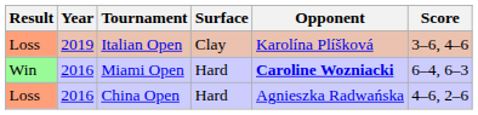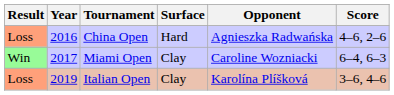rows swapped: China Open <-> Italian Open
Miami Open | Year: 2016 -> 2017
Miami Open | Surface: Hard -> Clay
Miami Open | Opponent: bold -> normal
